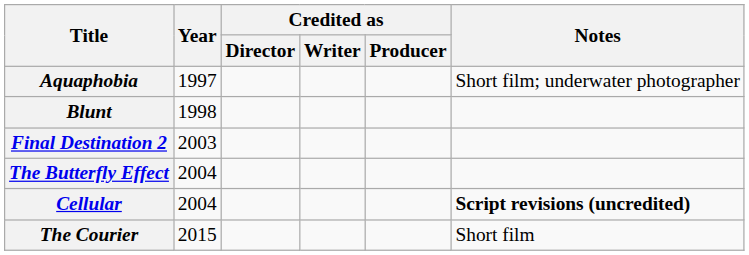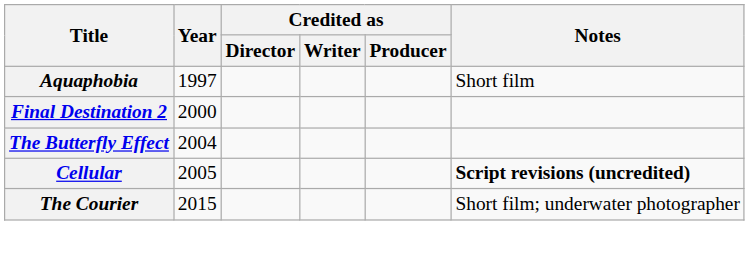Aquaphobia | Notes: Short film; underwater photographer -> Short film
- row: Blunt | 1998
Final Destination 2 | Year: 2003 -> 2000
Cellular | Year: 2004 -> 2005
The Courier | Notes: Short film -> Short film; underwater photographer
